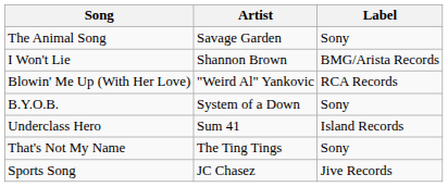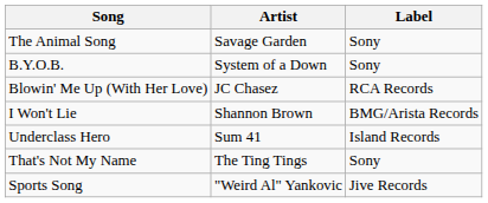rows swapped: I Won't Lie <-> B.Y.O.B.
Blowin' Me Up (With Her Love) | Artist: "Weird Al" Yankovic -> JC Chasez
Sports Song | Artist: JC Chasez -> "Weird Al" Yankovic
